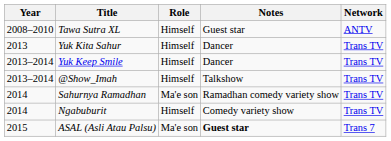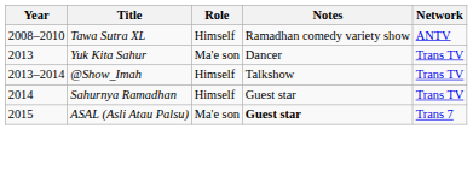Tawa Sutra XL | Notes: Guest star -> Ramadhan comedy variety show
Yuk Kita Sahur | Role: Himself -> Ma'e son
- row: 2013–2014 | Yuk Keep Smile | Himself | Dancer | Trans TV
Sahurnya Ramadhan | Role: Ma'e son -> Himself
Sahurnya Ramadhan | Notes: Ramadhan comedy variety show -> Guest star
- row: 2014 | Ngabuburit | Himself | Comedy variety show | Trans TV
